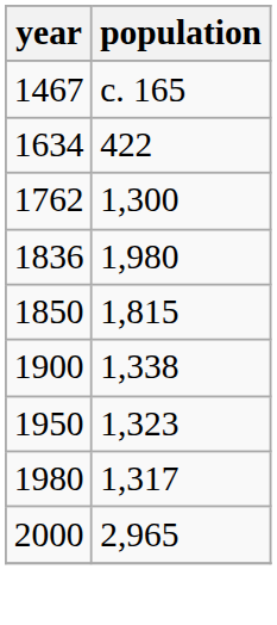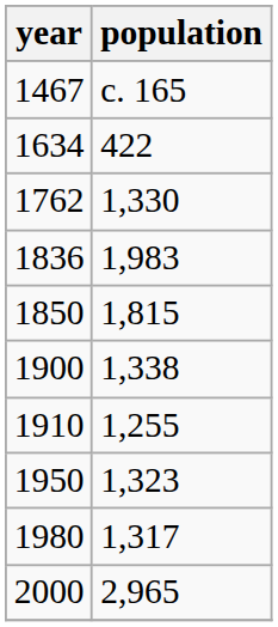1762 | population: 1,300 -> 1,330
1836 | population: 1,980 -> 1,983
+ row: 1910 | 1,255
